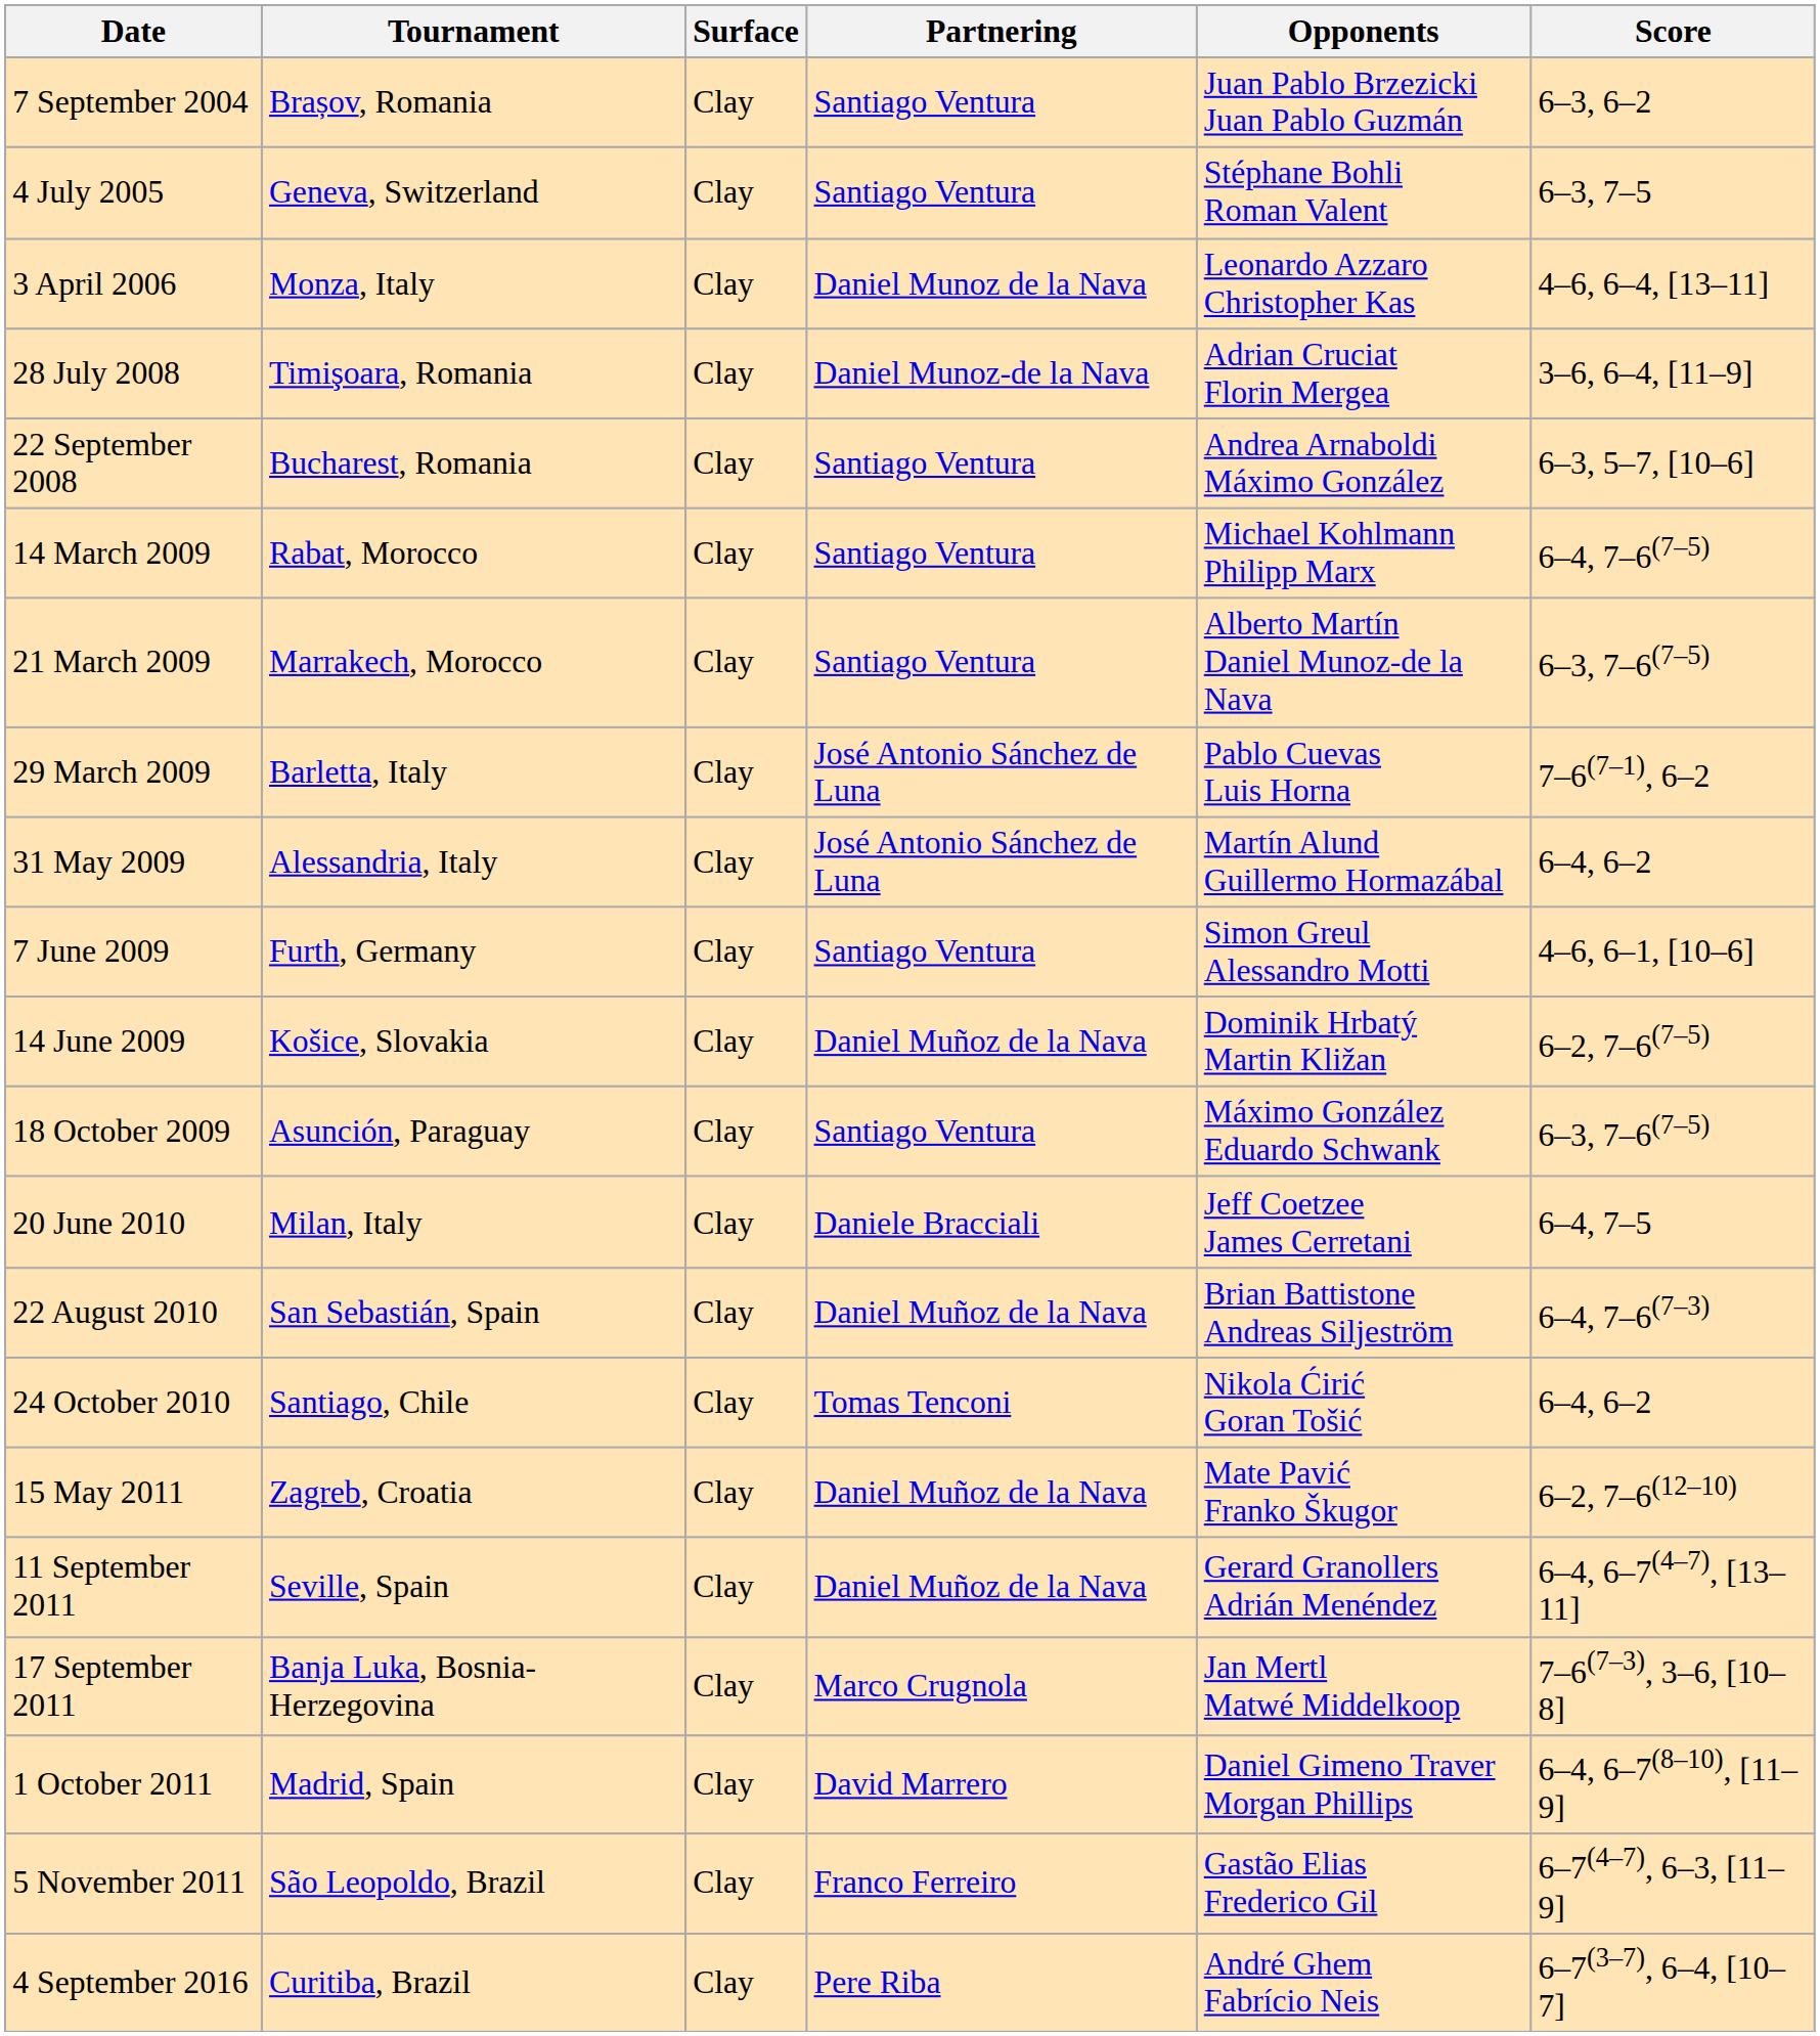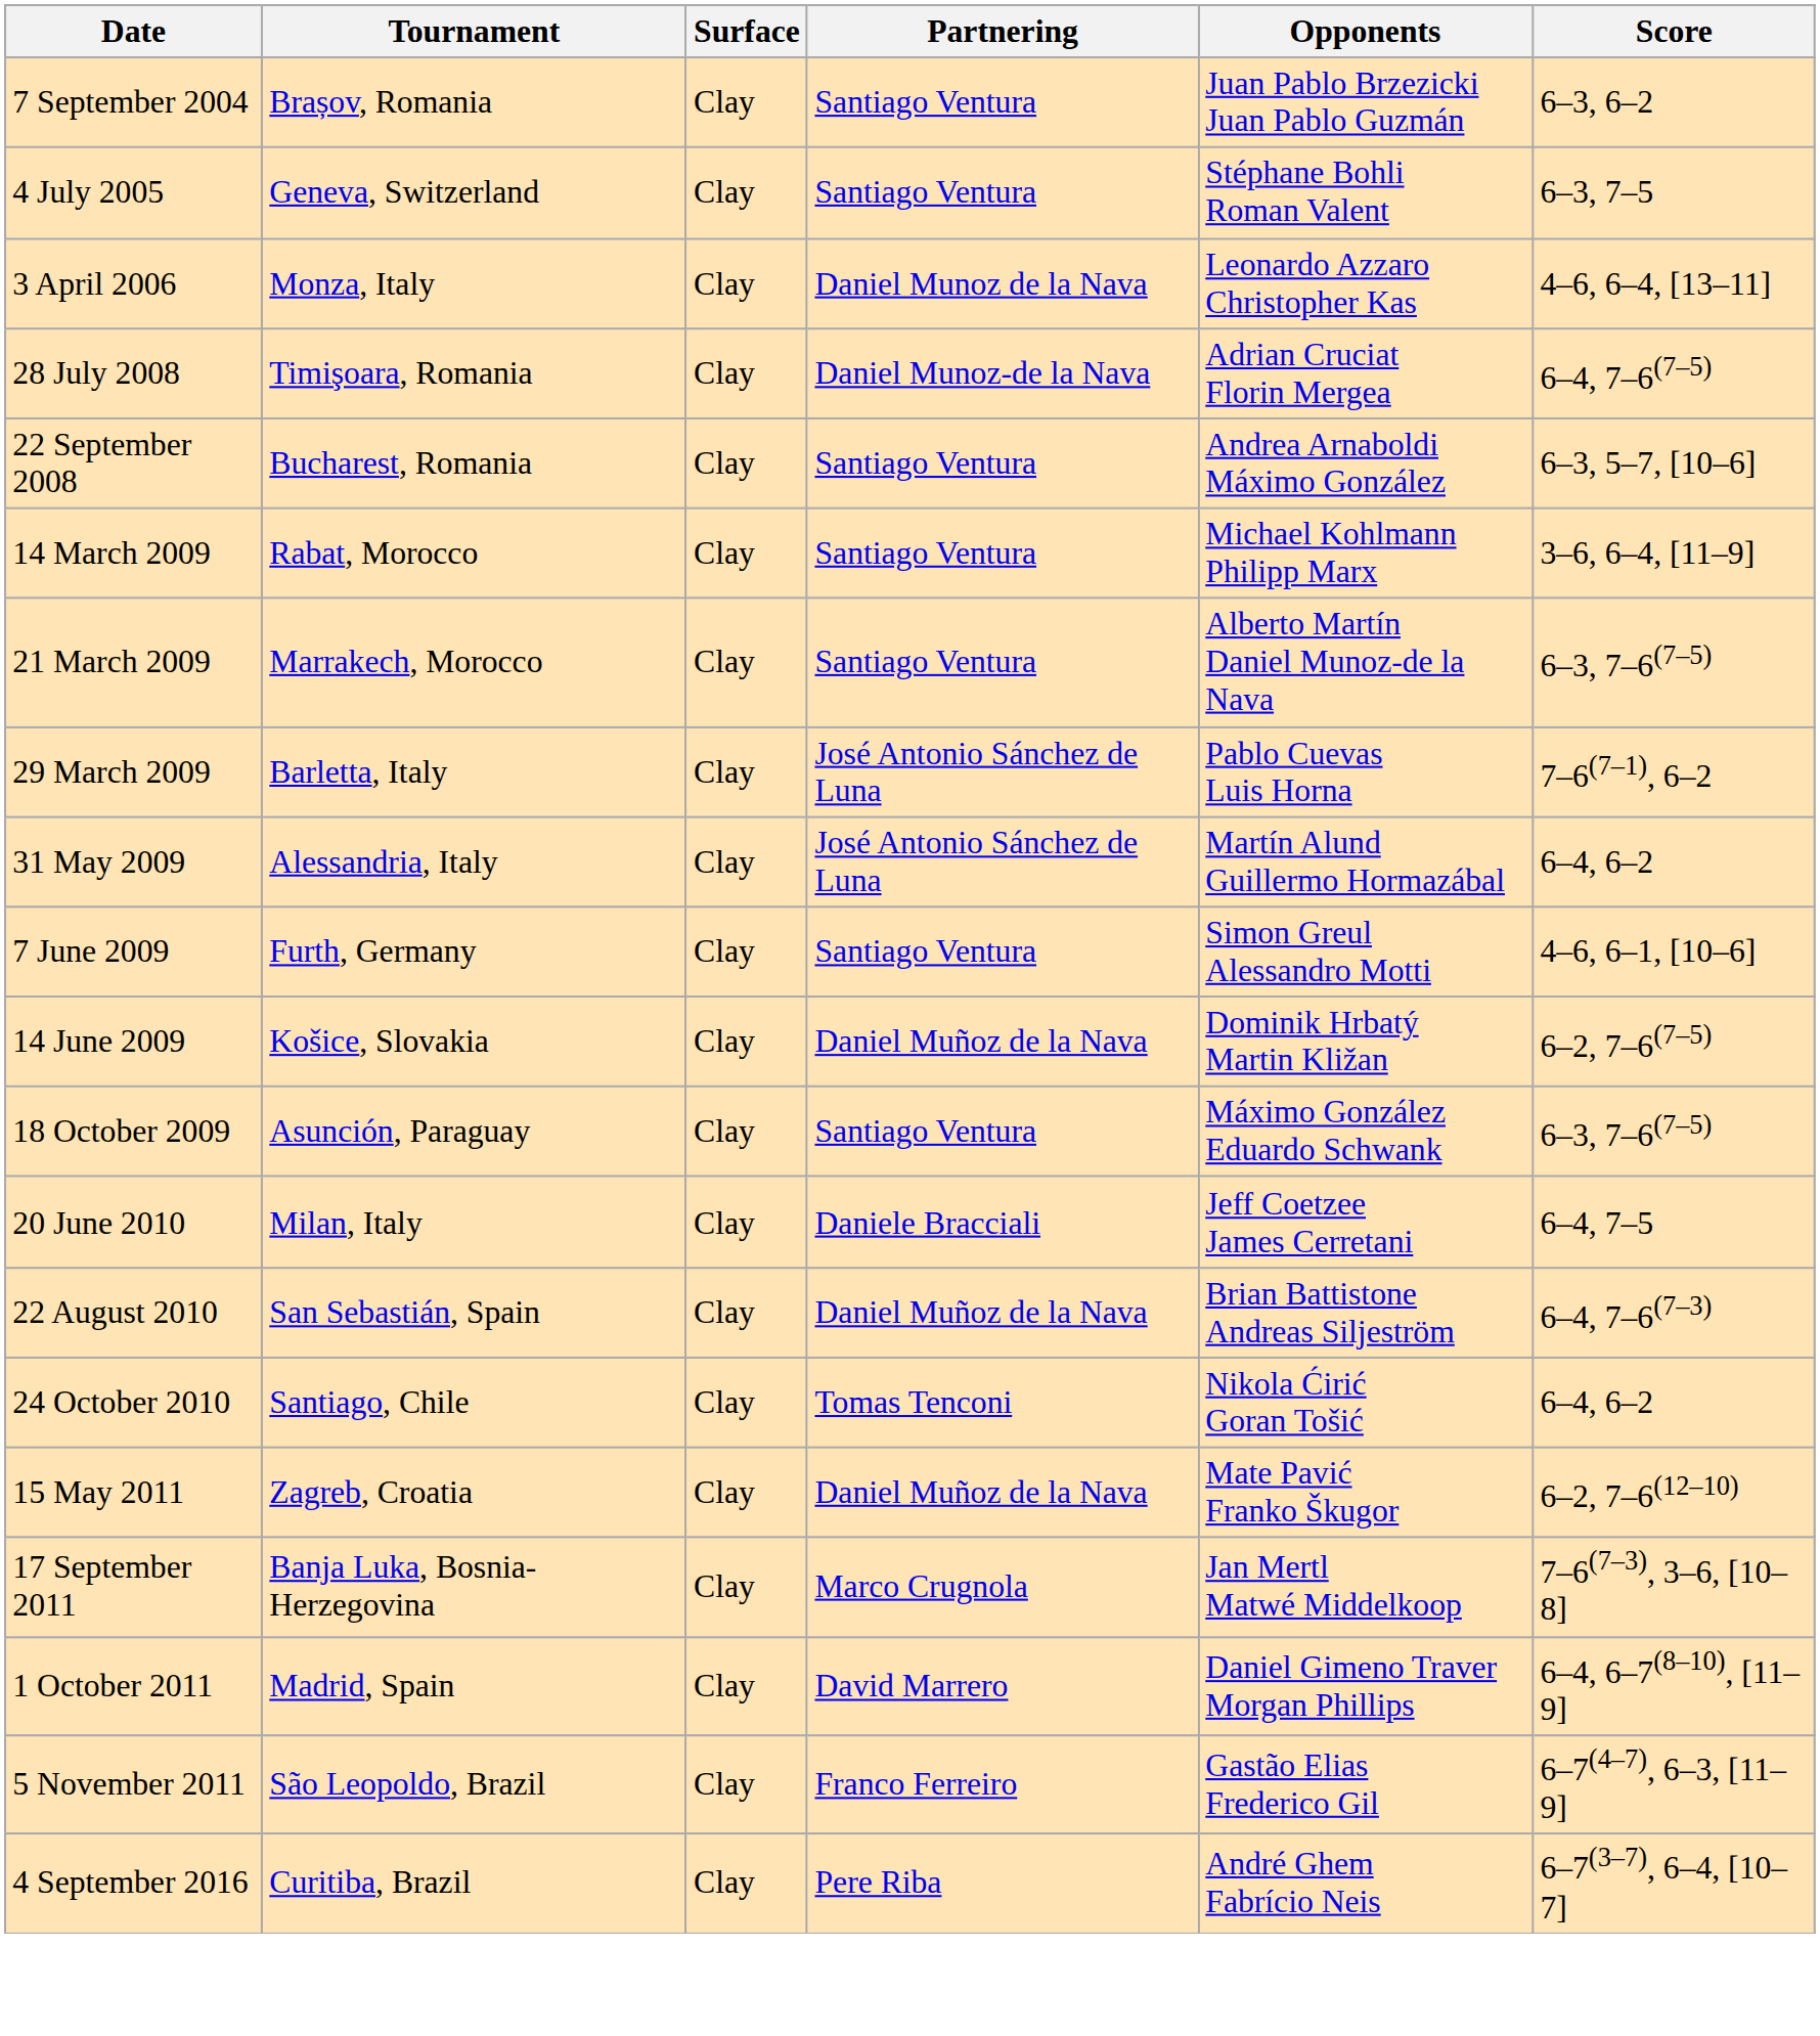28 July 2008 | Score: 3–6, 6–4, [11–9] -> 6–4, 7–6(7–5)
14 March 2009 | Score: 6–4, 7–6(7–5) -> 3–6, 6–4, [11–9]
- row: 11 September 2011 | Seville, Spain | Clay | Daniel Muñoz de la Nava | Gerard Granollers Adrián Menéndez | 6–4, 6–7(4–7), [13–11]
